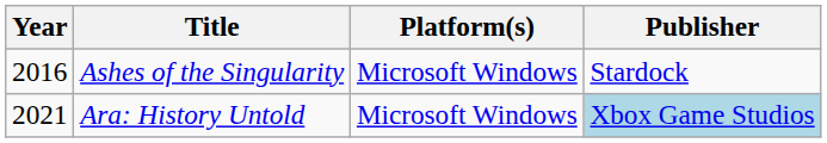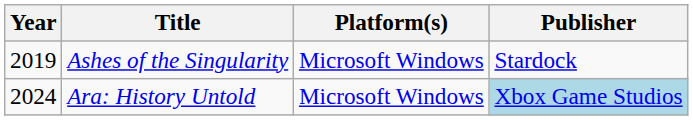Ashes of the Singularity | Year: 2016 -> 2019
Ara: History Untold | Year: 2021 -> 2024
